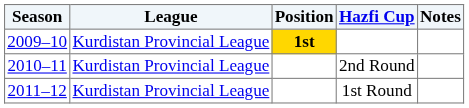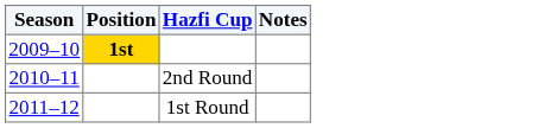- column: League | Kurdistan Provincial League | Kurdistan Provincial League | Kurdistan Provincial League
